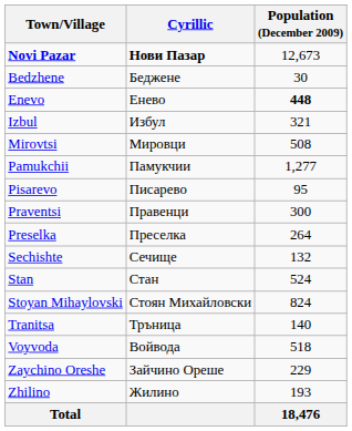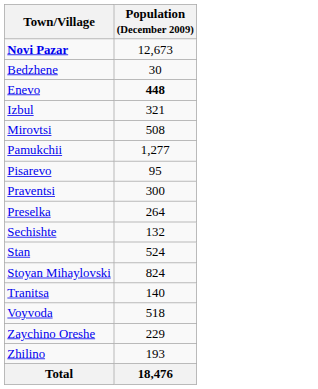- column: Cyrillic | Нови Пазар | Беджене | Енево | Избул | Мировци | Памукчии | Писарево | Правенци | Преселка | Сечище | Стан | Стоян Михайловски | Тръница | Войвода | Зайчино Ореше | Жилино
